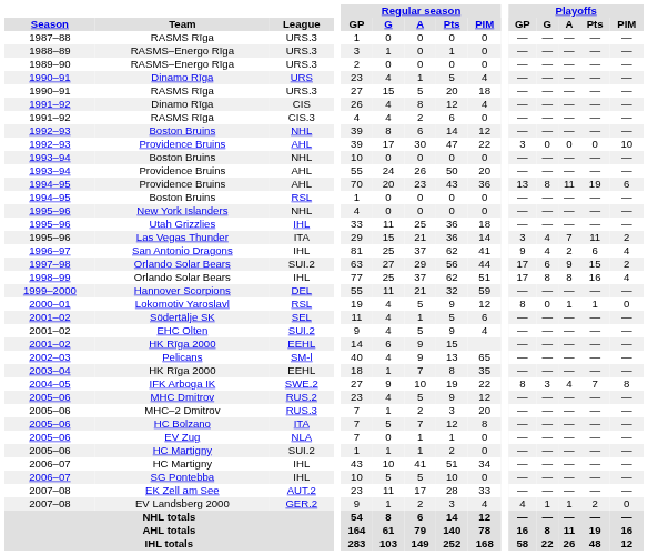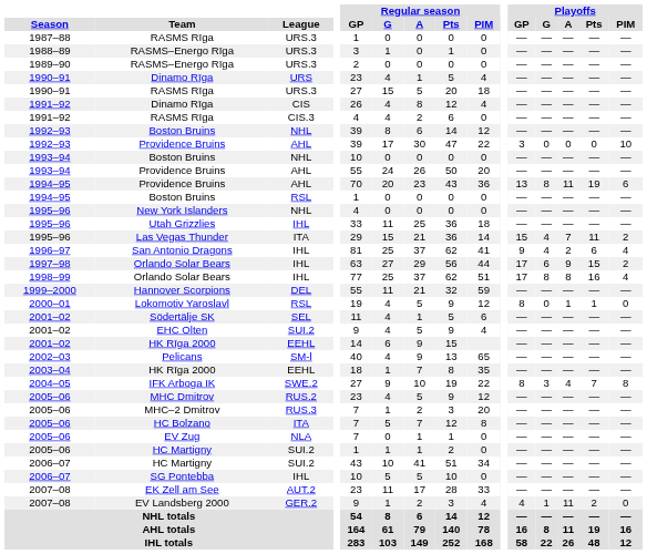Las Vegas Thunder | Playoffs / GP: 3 -> 15
1997–98 / Orlando Solar Bears | League: SUI.2 -> IHL
2006–07 / HC Martigny | League: IHL -> SUI.2
EV Landsberg 2000 | Playoffs / A: 1 -> 11
